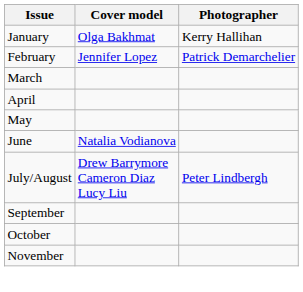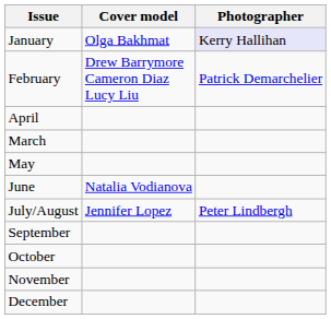January | Photographer: no background -> lavender background
February | Cover model: Jennifer Lopez -> Drew Barrymore Cameron Diaz Lucy Liu
rows swapped: March <-> April
July/August | Cover model: Drew Barrymore Cameron Diaz Lucy Liu -> Jennifer Lopez
+ row: December
